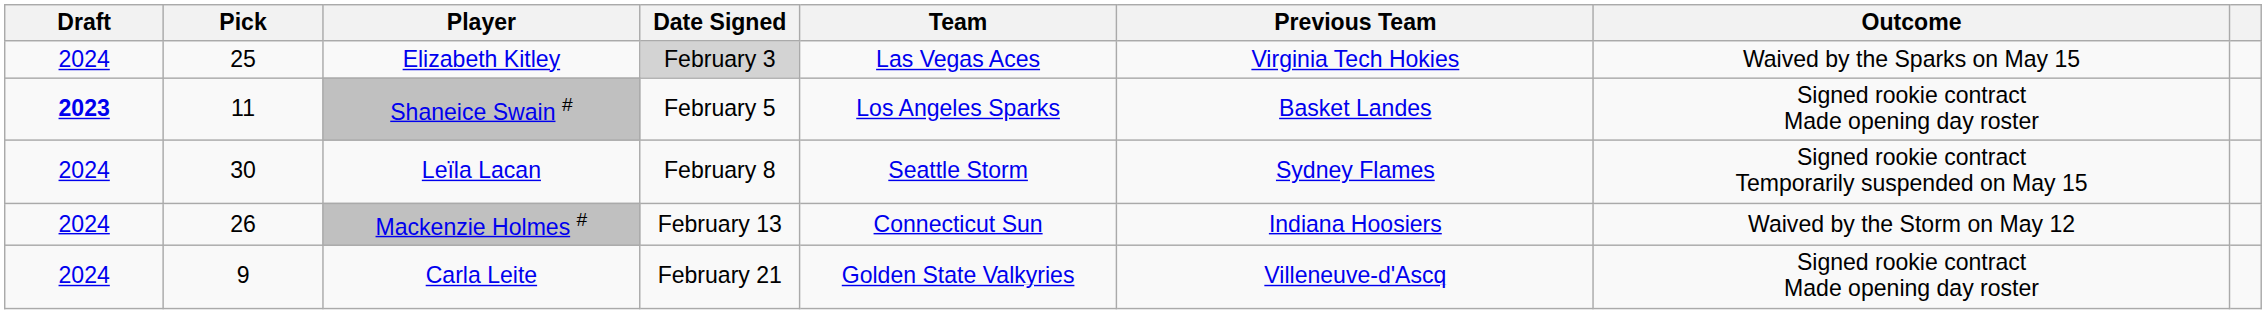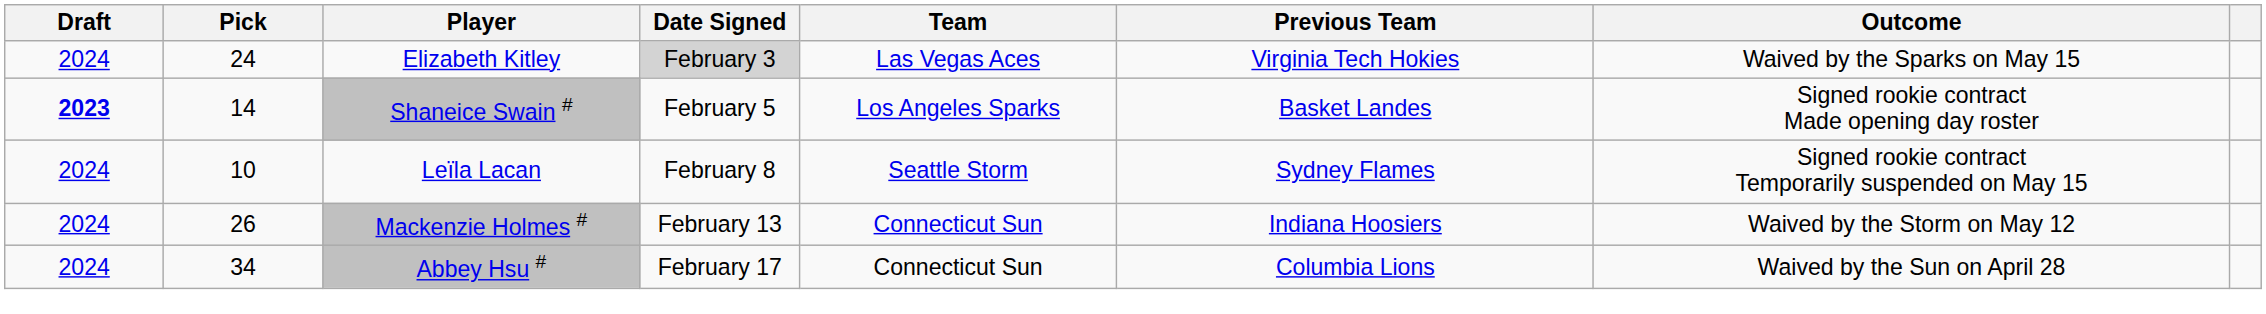Elizabeth Kitley | Pick: 25 -> 24
Shaneice Swain # | Pick: 11 -> 14
Leïla Lacan | Pick: 30 -> 10
+ row: 2024 | 34 | Abbey Hsu # | February 17 | Connecticut Sun | Columbia Lions | Waived by the Sun on April 28
- row: 2024 | 9 | Carla Leite | February 21 | Golden State Valkyries | Villeneuve-d'Ascq | Signed rookie contract Made opening day roster
